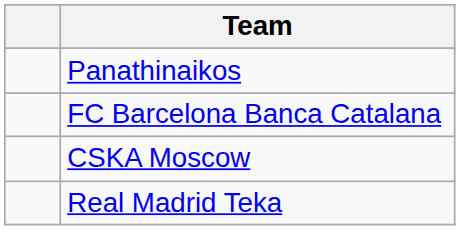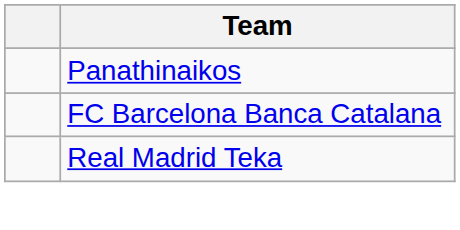- row: CSKA Moscow
